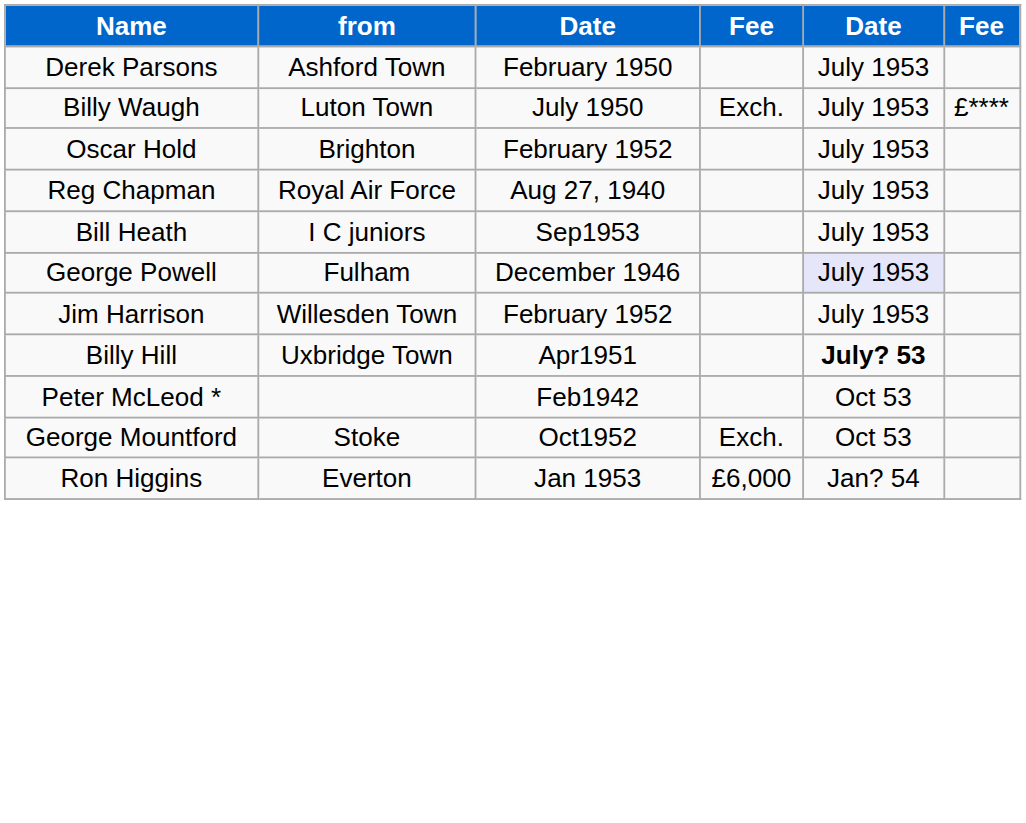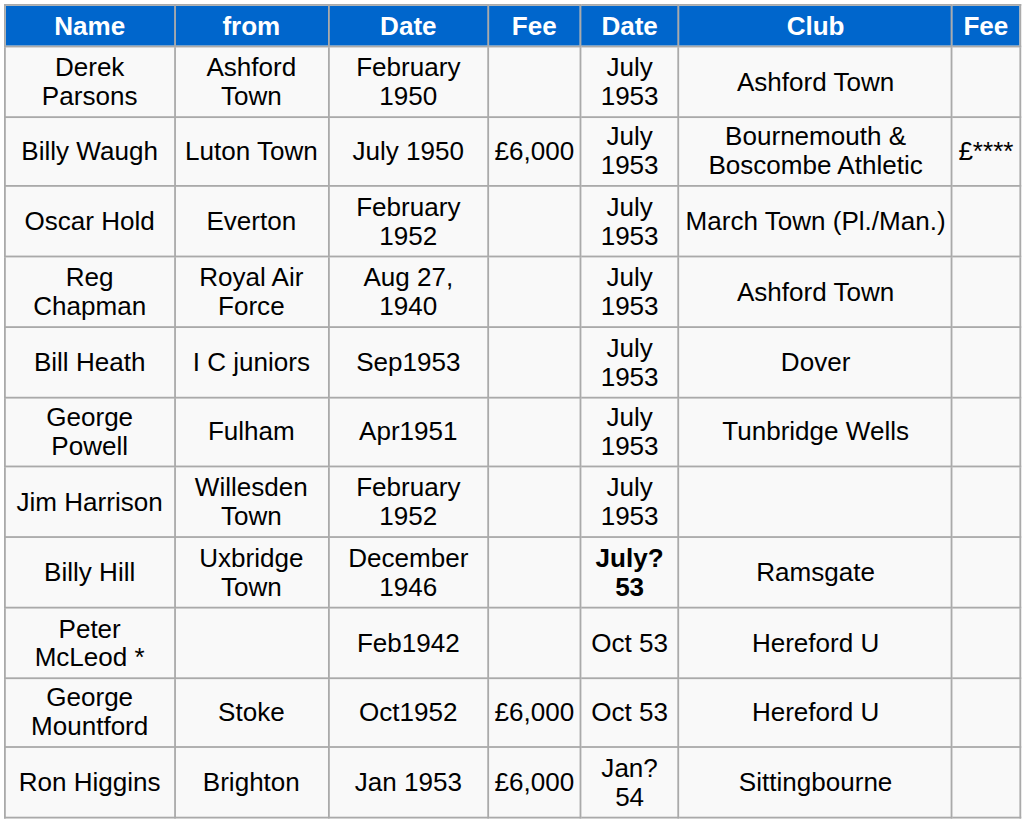+ column: Club | Ashford Town | Bournemouth & Boscombe Athletic | March Town (Pl./Man.) | Ashford Town | Dover | Tunbridge Wells | Ramsgate | Hereford U | Hereford U | Sittingbourne
Billy Waugh | column 4: Exch. -> £6,000
Oscar Hold | from: Brighton -> Everton
George Powell | column 3: December 1946 -> Apr1951
George Powell | column 5: lavender background -> no background
Billy Hill | column 3: Apr1951 -> December 1946
George Mountford | column 4: Exch. -> £6,000
Ron Higgins | from: Everton -> Brighton
